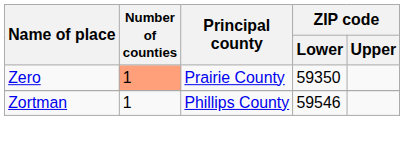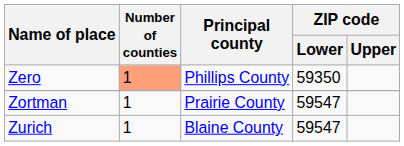Zero | Principal county: Prairie County -> Phillips County
Zortman | Principal county: Phillips County -> Prairie County
Zortman | ZIP code / Lower: 59546 -> 59547
+ row: Zurich | 1 | Blaine County | 59547
